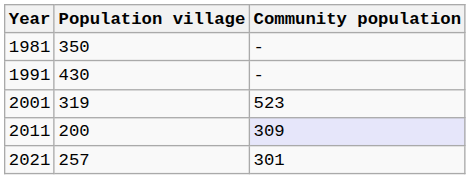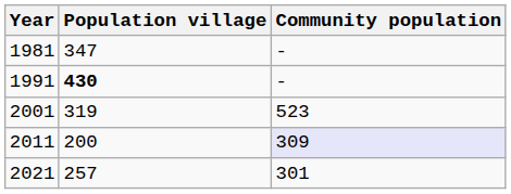1981 | Population village: 350 -> 347
1991 | Population village: normal -> bold
